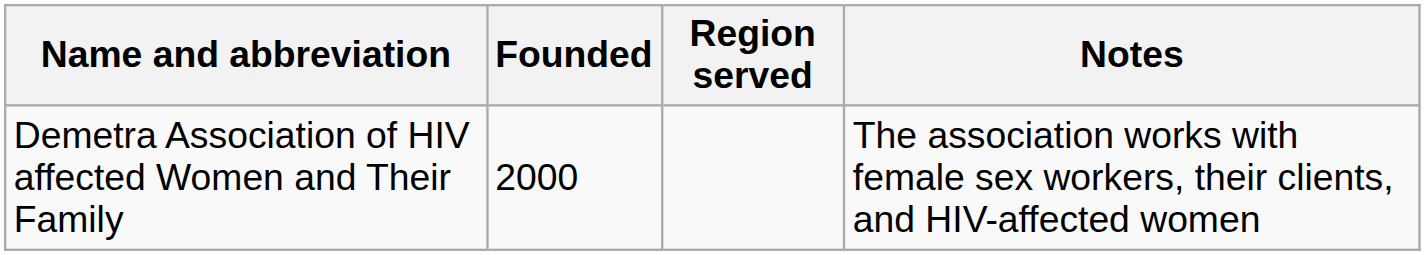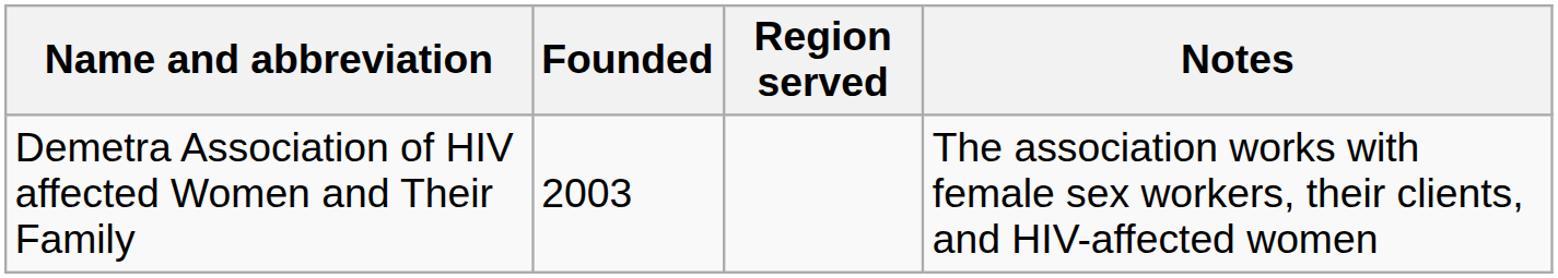Demetra Association of HIV affected Women and Their Family | Founded: 2000 -> 2003
